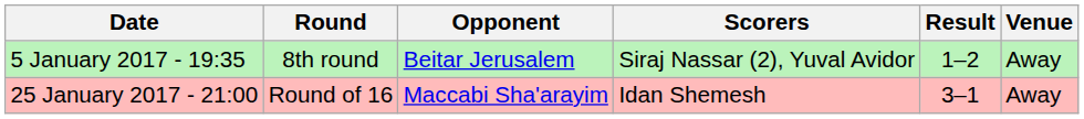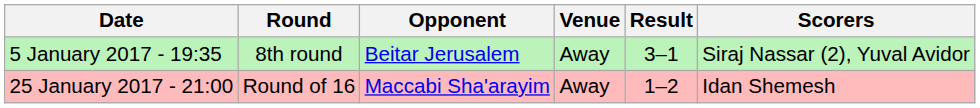columns swapped: Venue <-> Scorers
5 January 2017 - 19:35 | Result: 1–2 -> 3–1
25 January 2017 - 21:00 | Result: 3–1 -> 1–2
